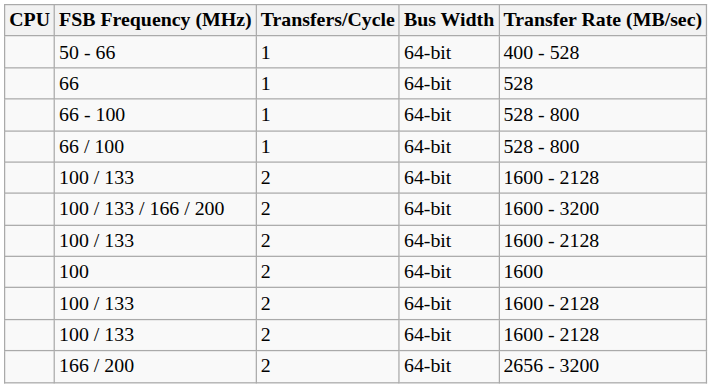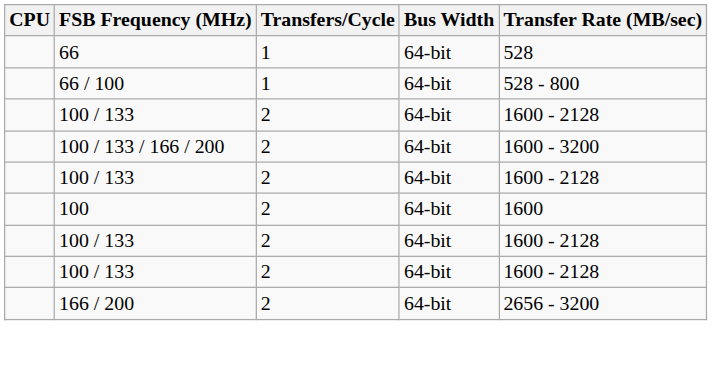- row: 50 - 66 | 1 | 64-bit | 400 - 528
- row: 66 - 100 | 1 | 64-bit | 528 - 800
